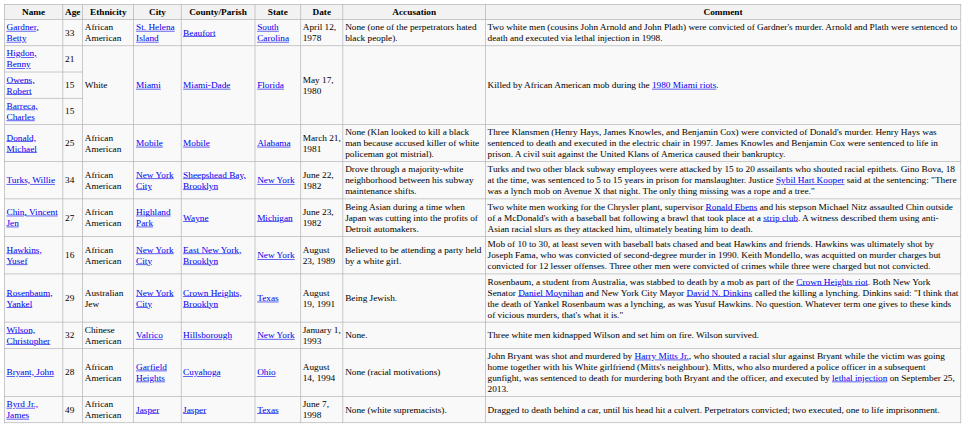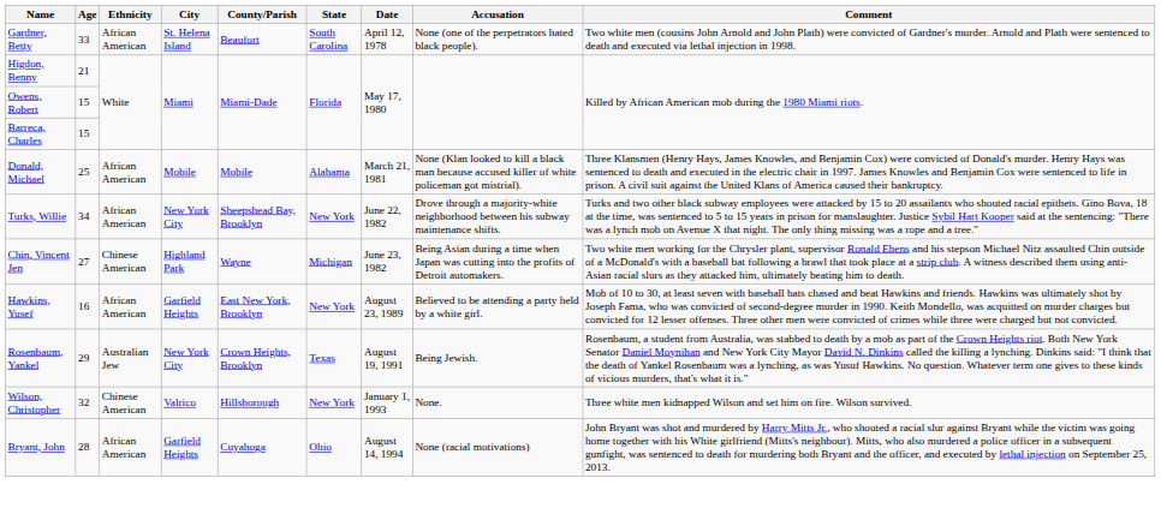Chin, Vincent Jen | Ethnicity: African American -> Chinese American
Hawkins, Yusef | City: New York City -> Garfield Heights
- row: Byrd Jr., James | 49 | African American | Jasper | Jasper | Texas | June 7, 1998 | None (white supremacists). | Dragged to death behind a car, until his head hit a culvert. Perpetrators convicted; two executed, one to life imprisonment.
